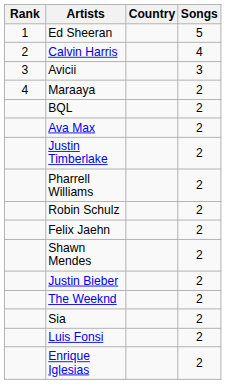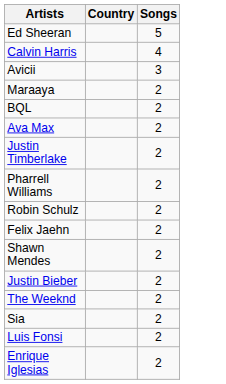- column: Rank | 1 | 2 | 3 | 4
